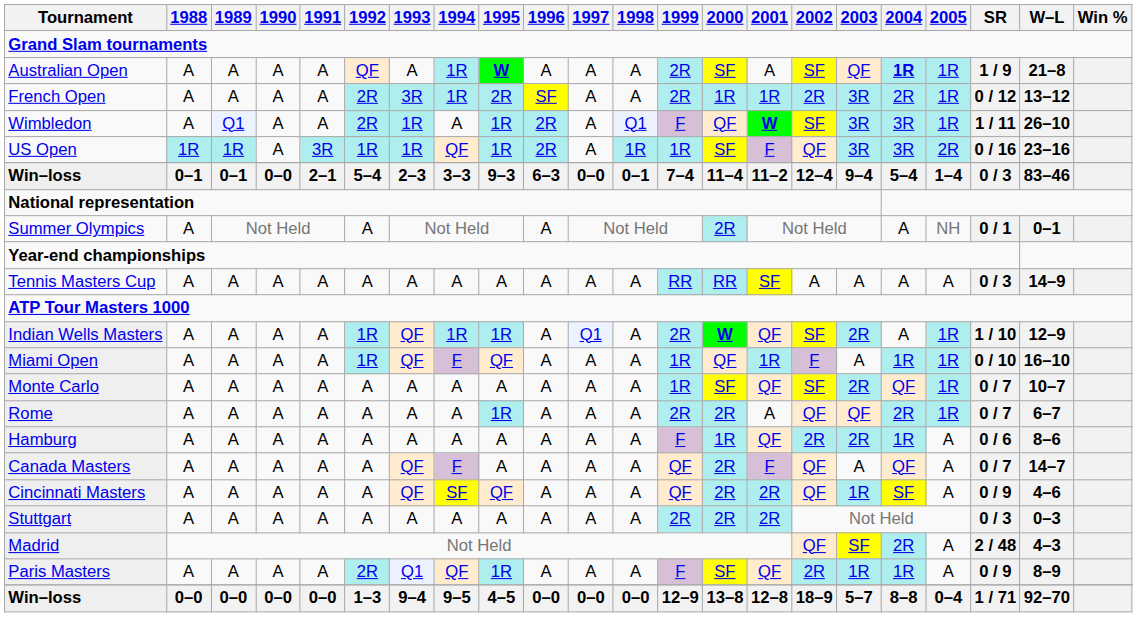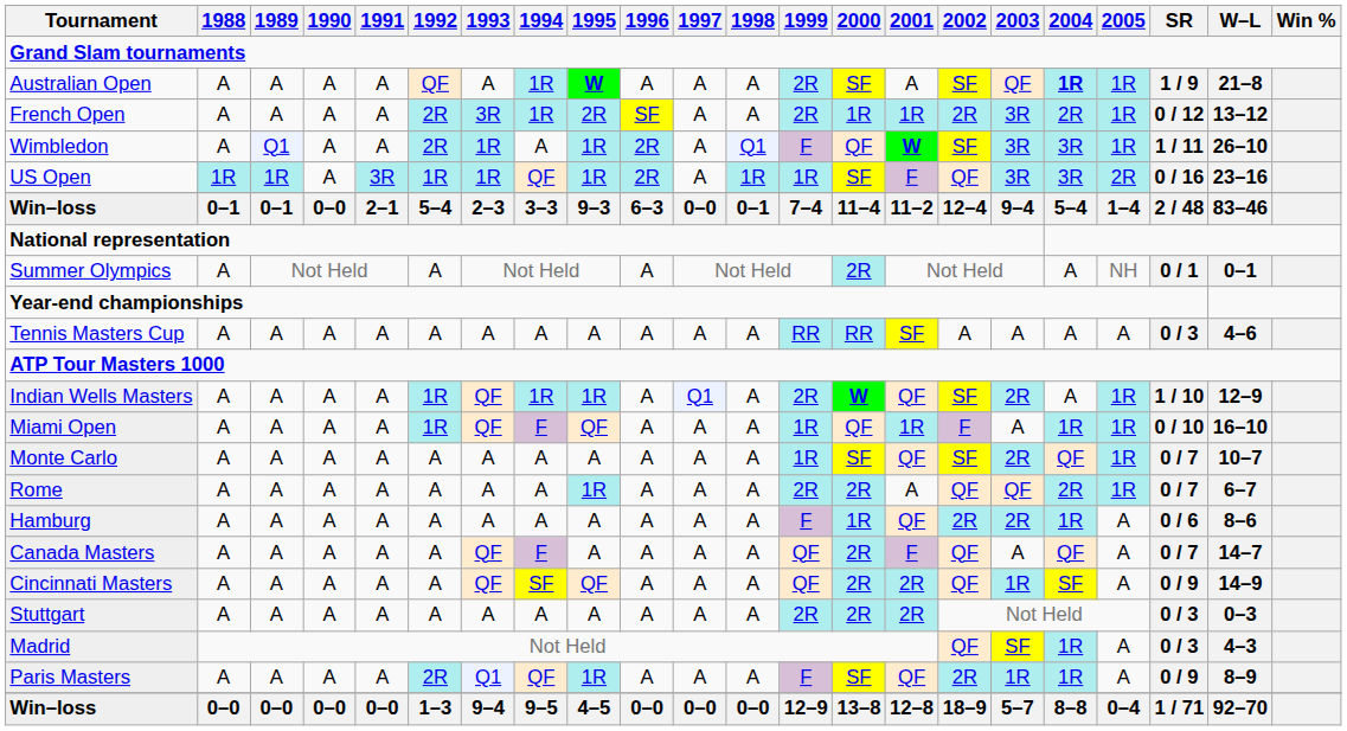Win–loss / 0–1 | SR: 0 / 3 -> 2 / 48
Tennis Masters Cup | W–L: 14–9 -> 4–6
Cincinnati Masters | W–L: 4–6 -> 14–9
Madrid | 2004: 2R -> 1R
Madrid | SR: 2 / 48 -> 0 / 3
